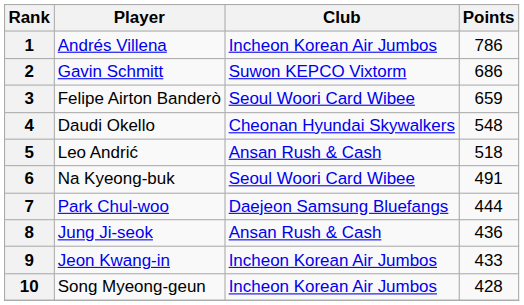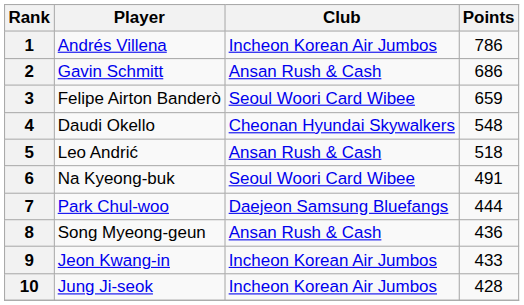2 | Club: Suwon KEPCO Vixtorm -> Ansan Rush & Cash
8 | Player: Jung Ji-seok -> Song Myeong-geun
10 | Player: Song Myeong-geun -> Jung Ji-seok
